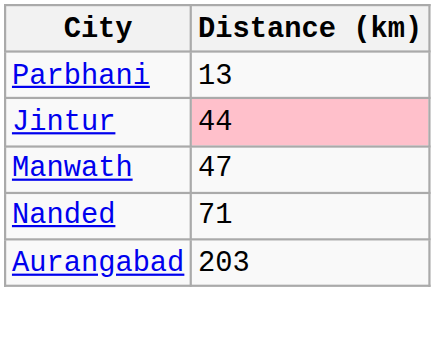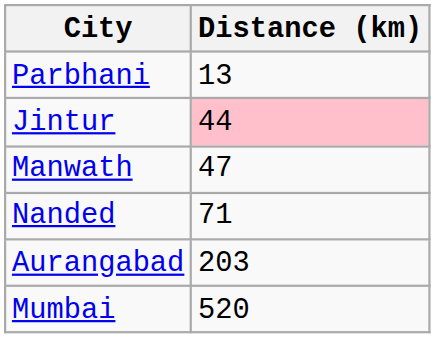+ row: Mumbai | 520
